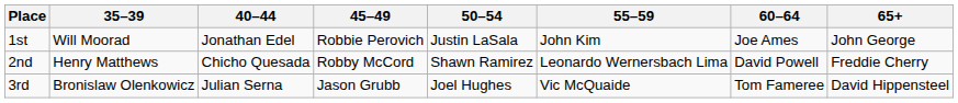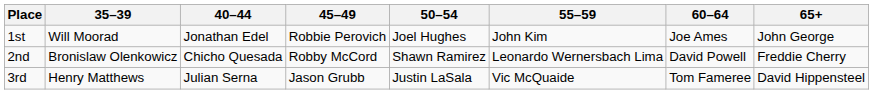1st | 50–54: Justin LaSala -> Joel Hughes
2nd | 35–39: Henry Matthews -> Bronislaw Olenkowicz
3rd | 35–39: Bronislaw Olenkowicz -> Henry Matthews
3rd | 50–54: Joel Hughes -> Justin LaSala
